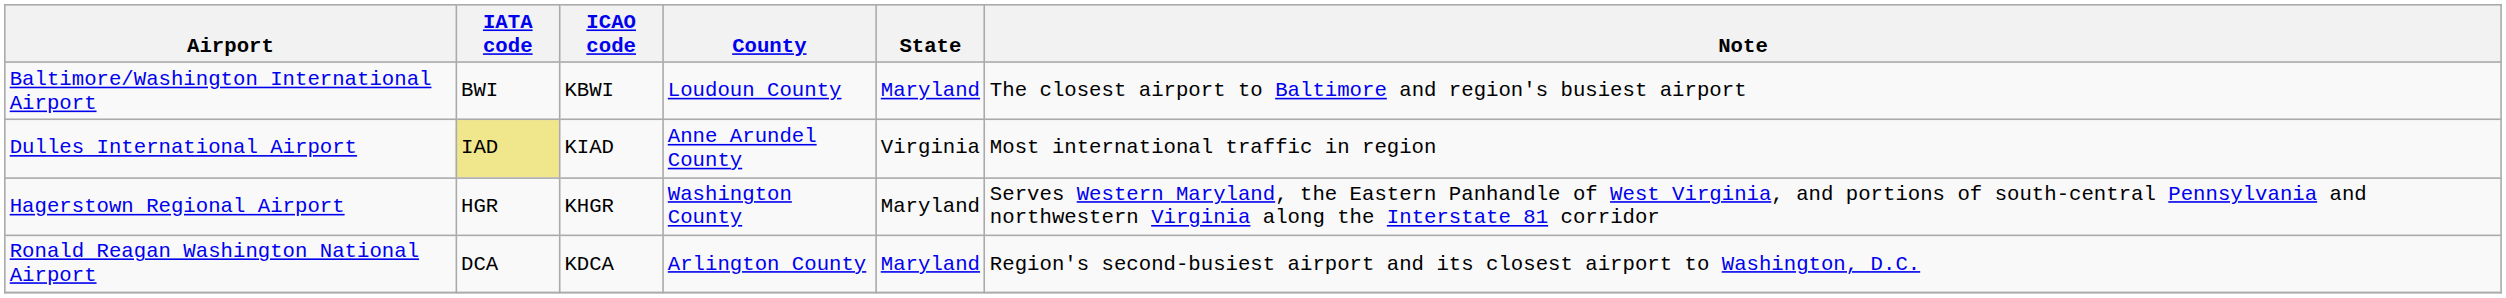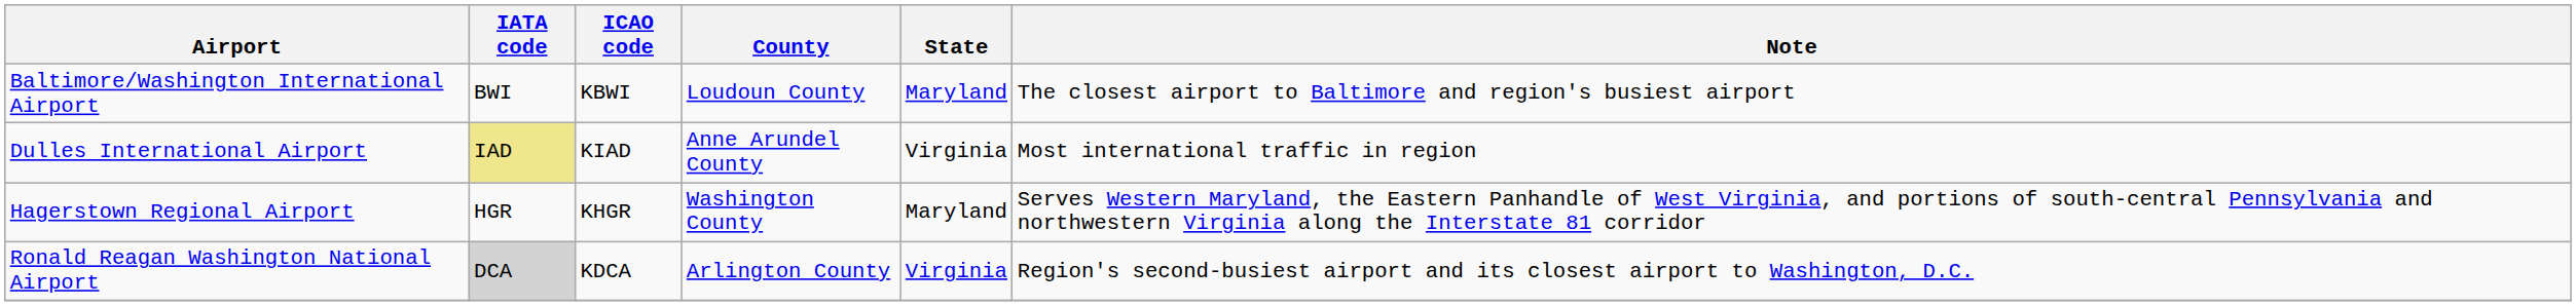Ronald Reagan Washington National Airport | IATA code: no background -> lightgrey background
Ronald Reagan Washington National Airport | State: Maryland -> Virginia
